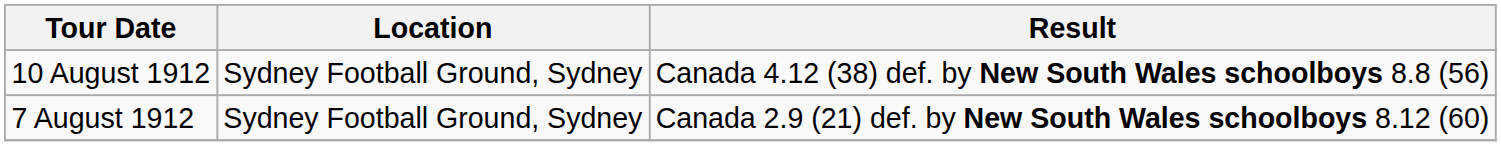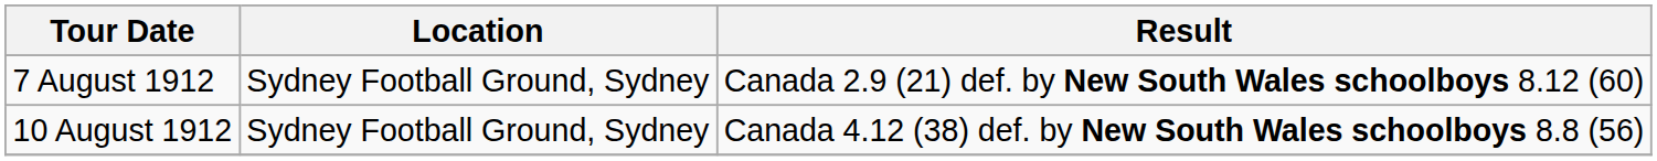rows swapped: 7 August 1912 <-> 10 August 1912
